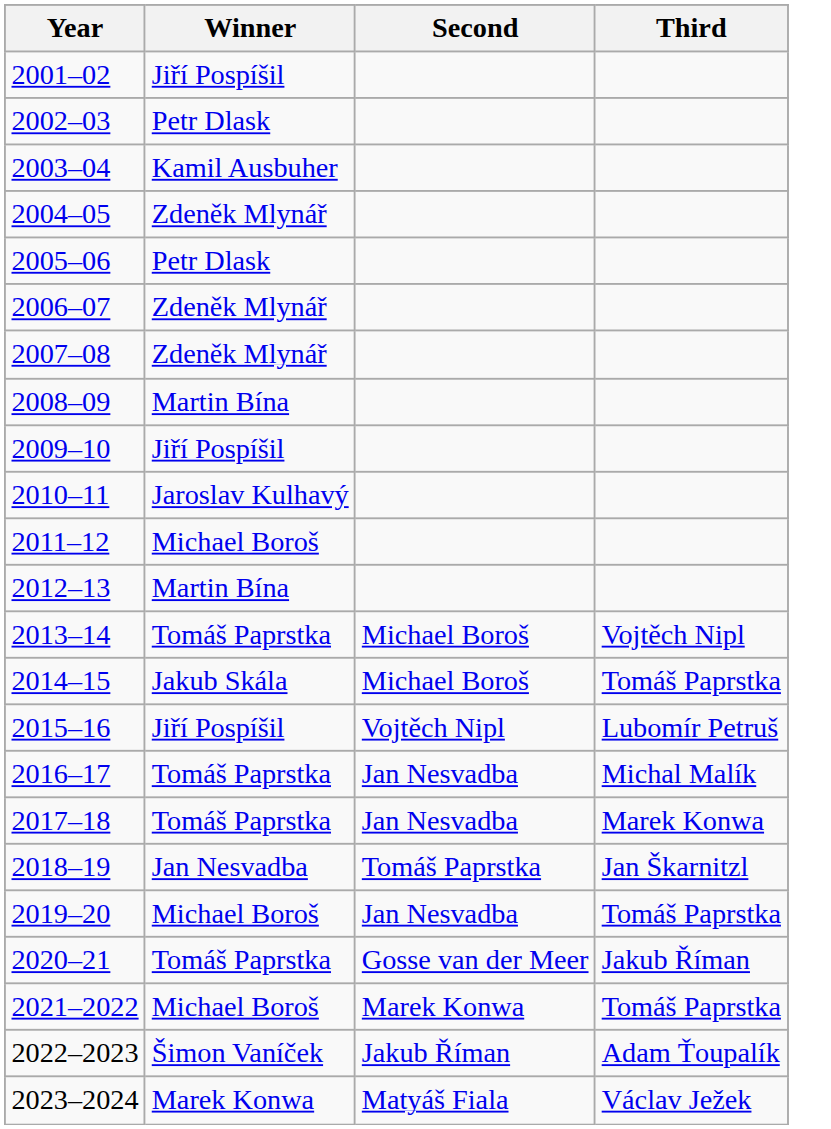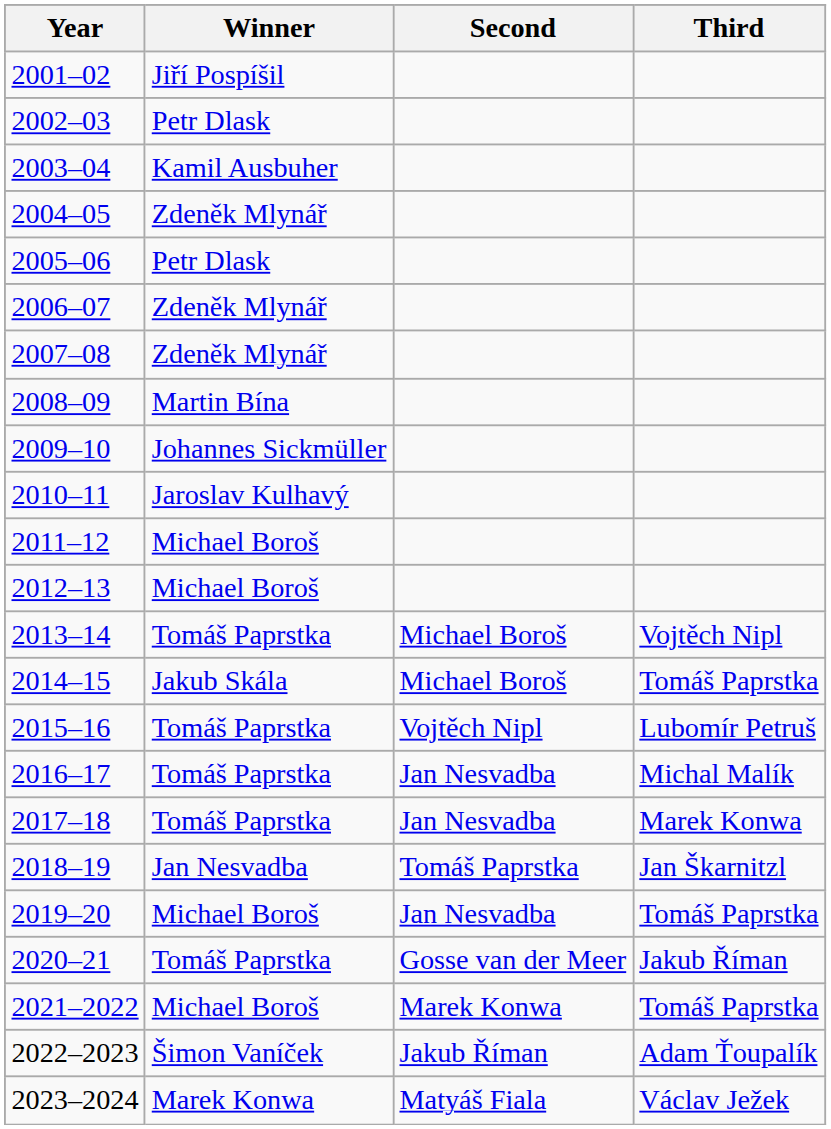2009–10 | Winner: Jiří Pospíšil -> Johannes Sickmüller
2012–13 | Winner: Martin Bína -> Michael Boroš
2015–16 | Winner: Jiří Pospíšil -> Tomáš Paprstka
